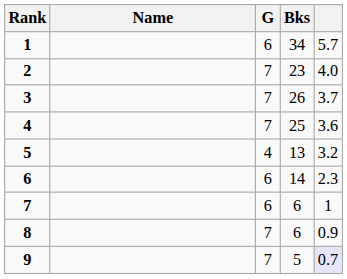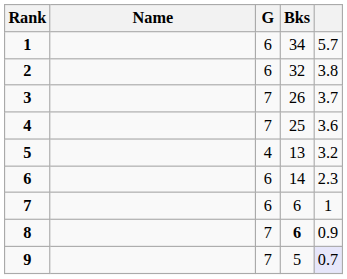2 | G: 7 -> 6
2 | Bks: 23 -> 32
2 | column 5: 4.0 -> 3.8
8 | Bks: normal -> bold
